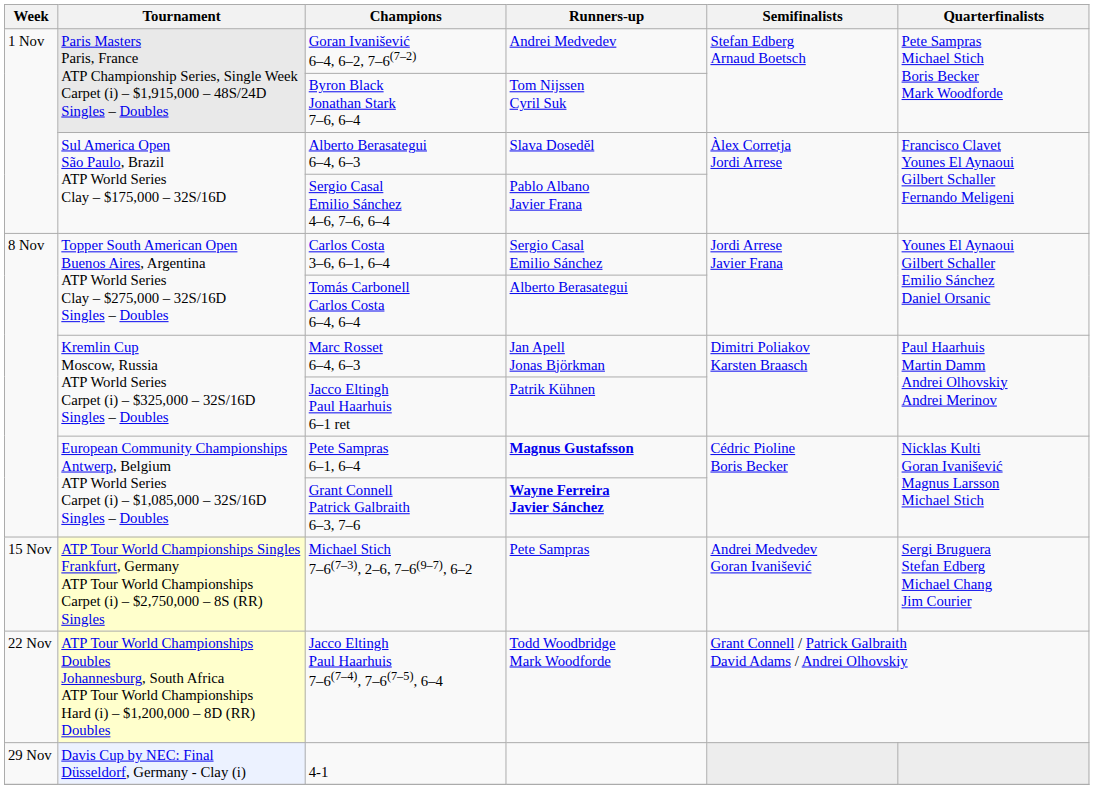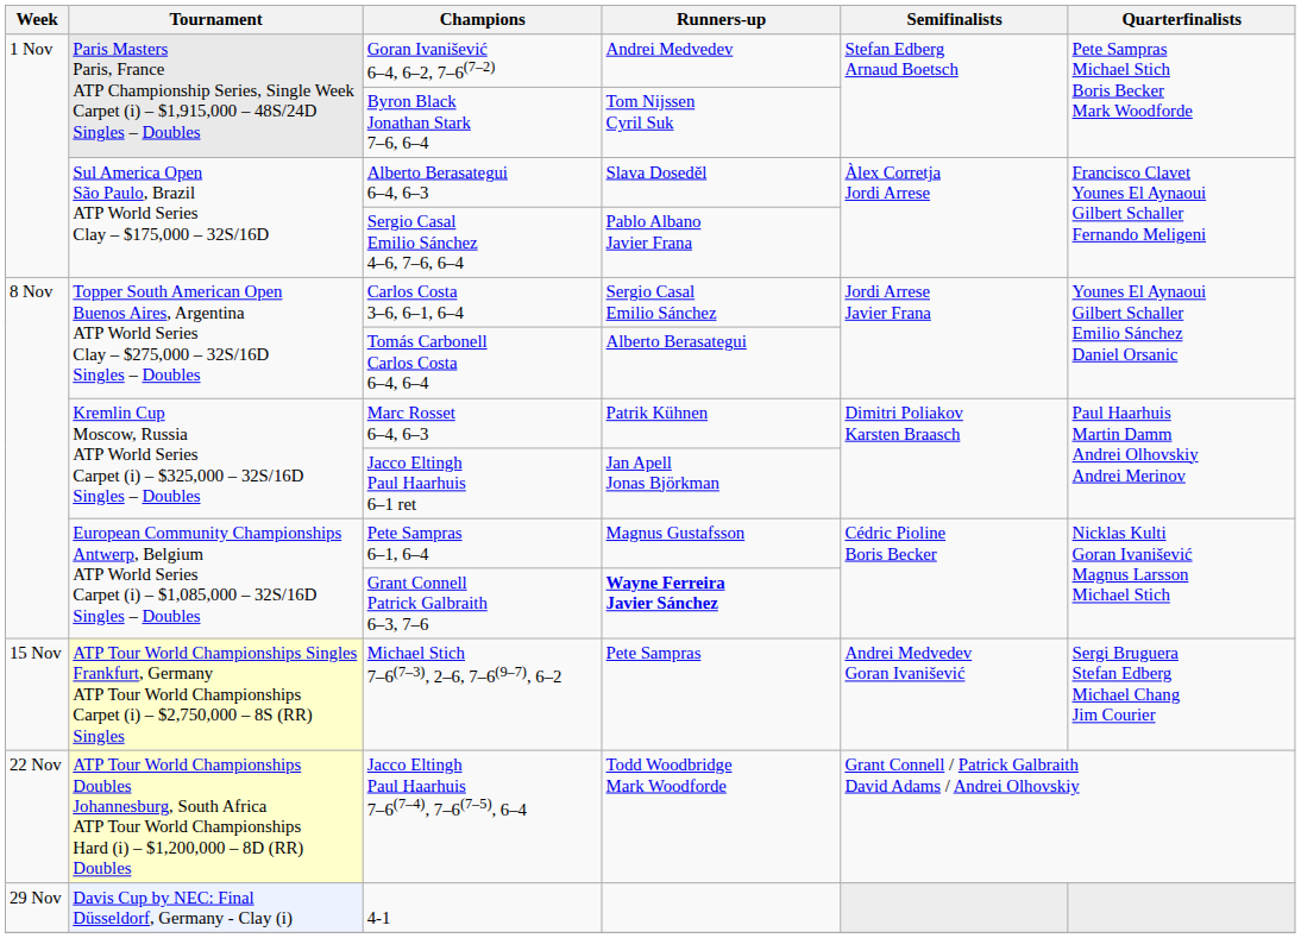Marc Rosset 6–4, 6–3 | Runners-up: Jan Apell Jonas Björkman -> Patrik Kühnen
Jacco Eltingh Paul Haarhuis 6–1 ret | Runners-up: Patrik Kühnen -> Jan Apell Jonas Björkman
Pete Sampras 6–1, 6–4 | Runners-up: bold -> normal
